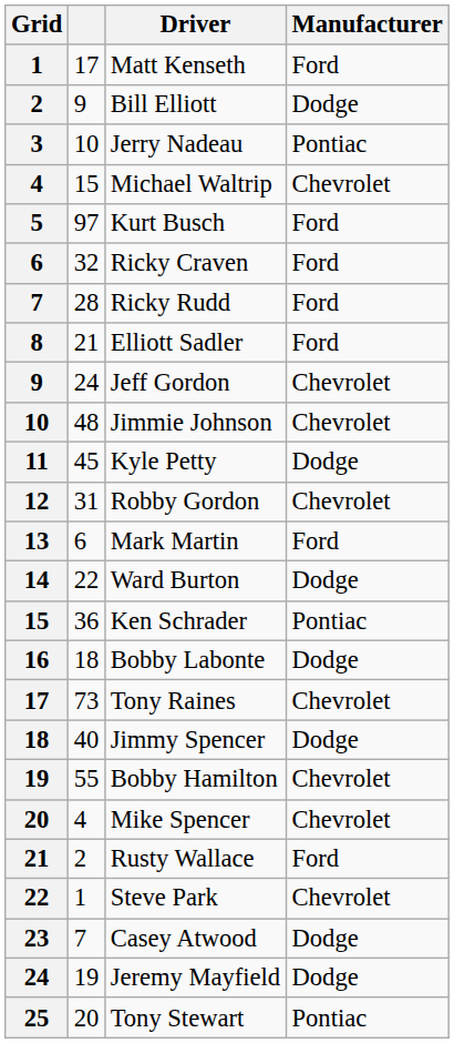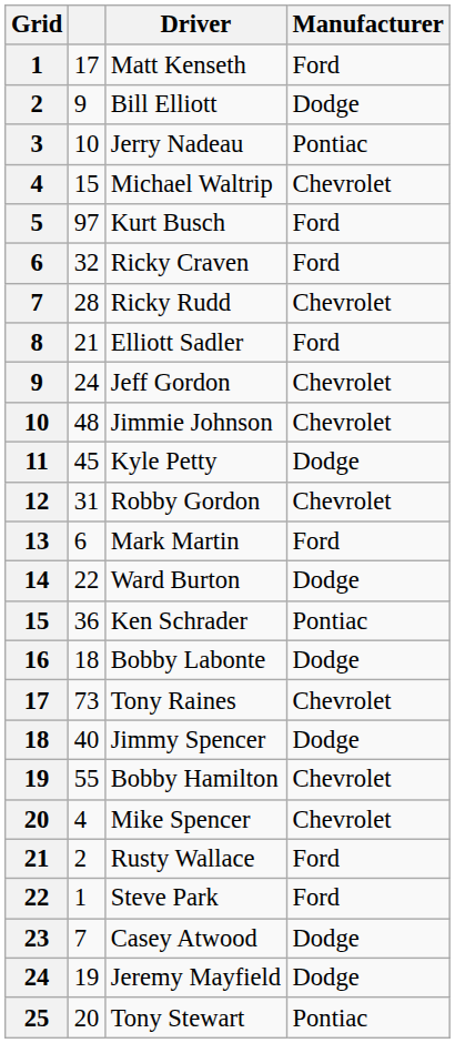Ricky Rudd | Manufacturer: Ford -> Chevrolet
Steve Park | Manufacturer: Chevrolet -> Ford
